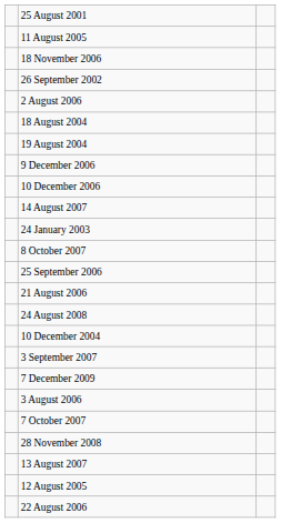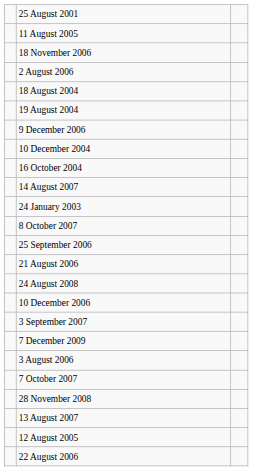- row: 26 September 2002
rows swapped: 10 December 2004 <-> 10 December 2006
+ row: 16 October 2004
